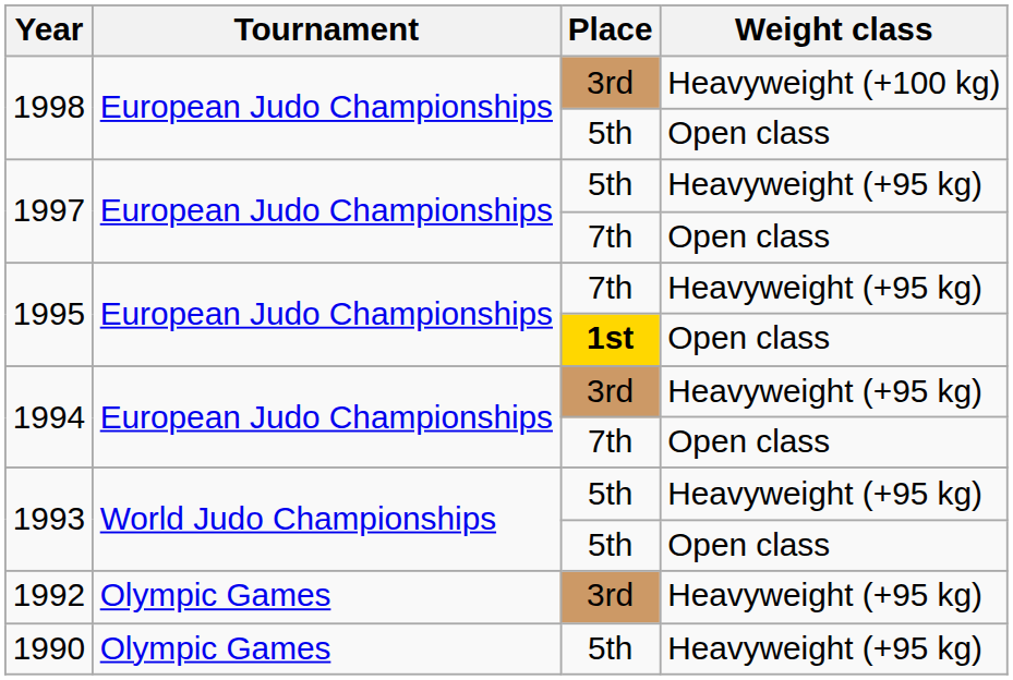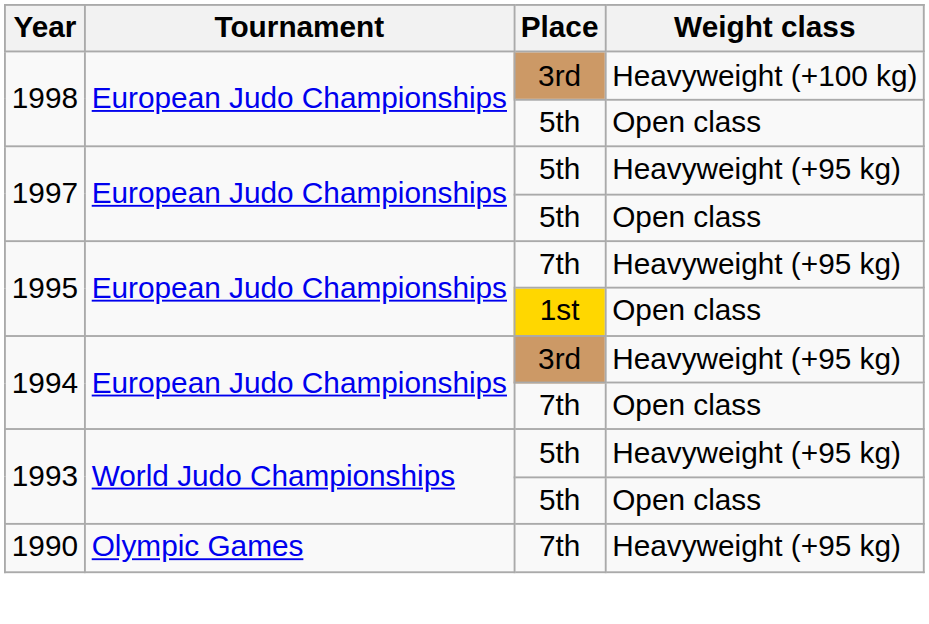1997 / Open class | Place: 7th -> 5th
1995 / Open class | Place: bold -> normal
- row: 1992 | Olympic Games | 3rd | Heavyweight (+95 kg)
1990 | Place: 5th -> 7th
